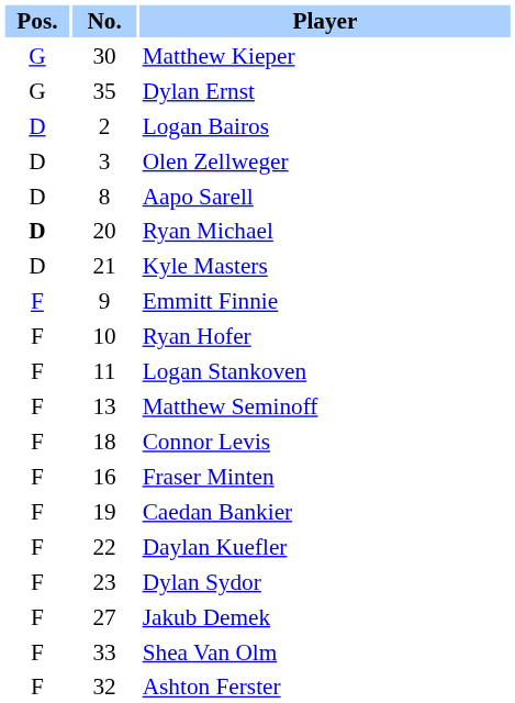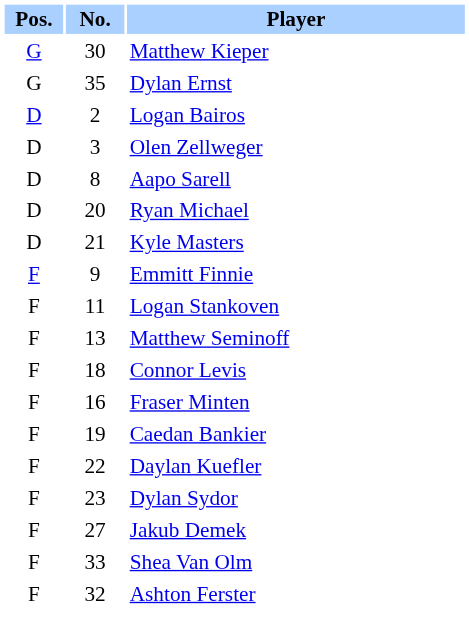Ryan Michael | Pos.: bold -> normal
- row: F | 10 | Ryan Hofer
